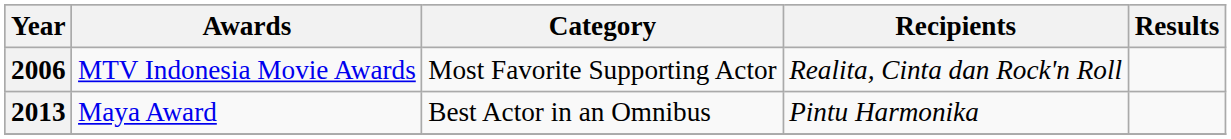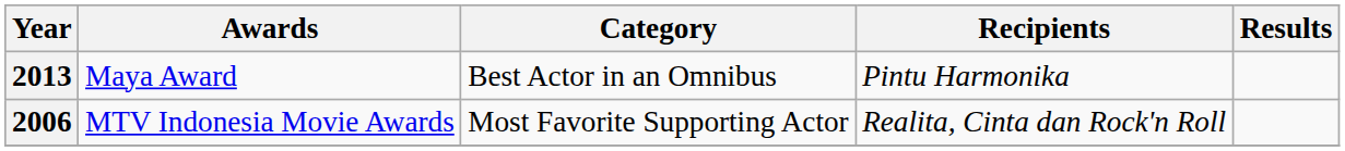rows swapped: 2006 <-> 2013
